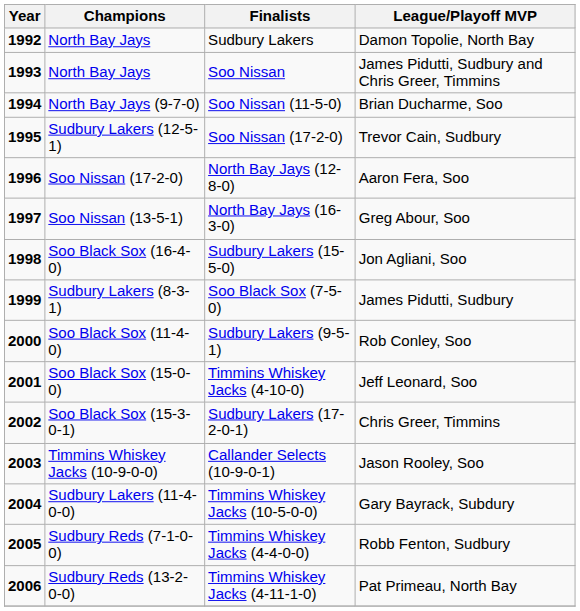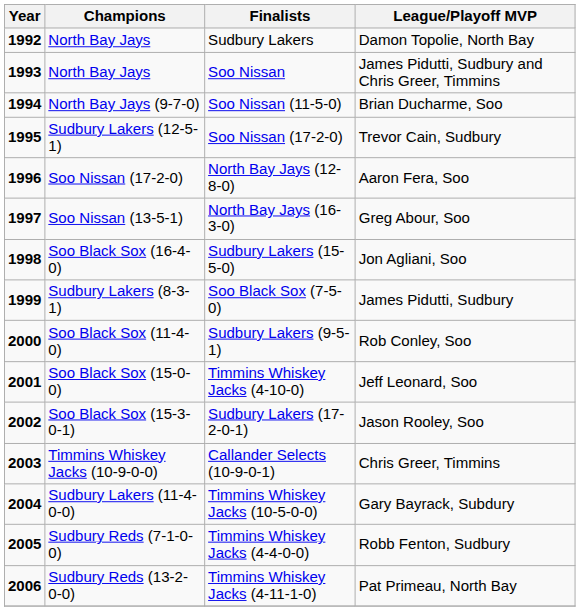Sudbury Lakers (17-2-0-1) | League/Playoff MVP: Chris Greer, Timmins -> Jason Rooley, Soo
Callander Selects (10-9-0-1) | League/Playoff MVP: Jason Rooley, Soo -> Chris Greer, Timmins
